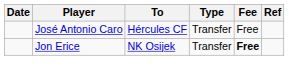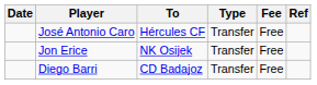Jon Erice | Fee: bold -> normal
+ row: Diego Barri | CD Badajoz | Transfer | Free
